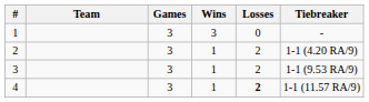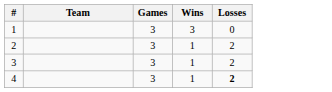- column: Tiebreaker | - | 1-1 (4.20 RA/9) | 1-1 (9.53 RA/9) | 1-1 (11.57 RA/9)
